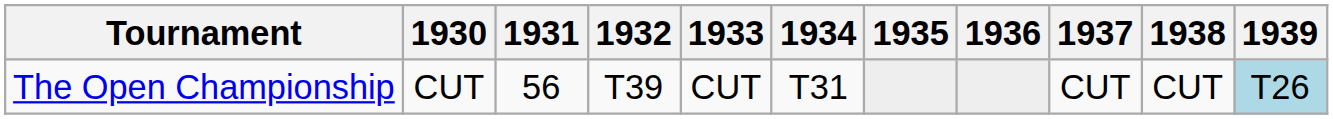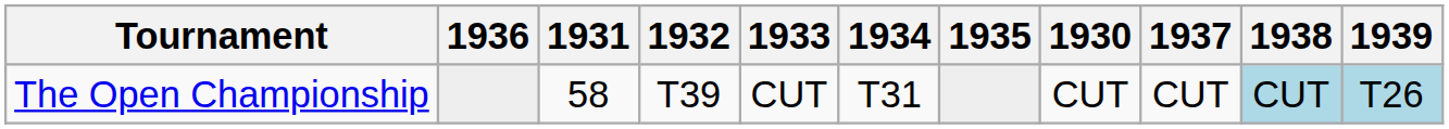columns swapped: 1930 <-> 1936
The Open Championship | 1931: 56 -> 58
The Open Championship | 1938: no background -> lightblue background
